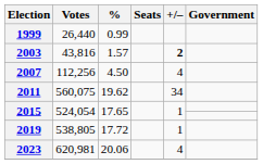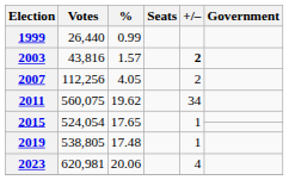2007 | %: 4.50 -> 4.05
2007 | +/–: 4 -> 2
2019 | %: 17.72 -> 17.48
